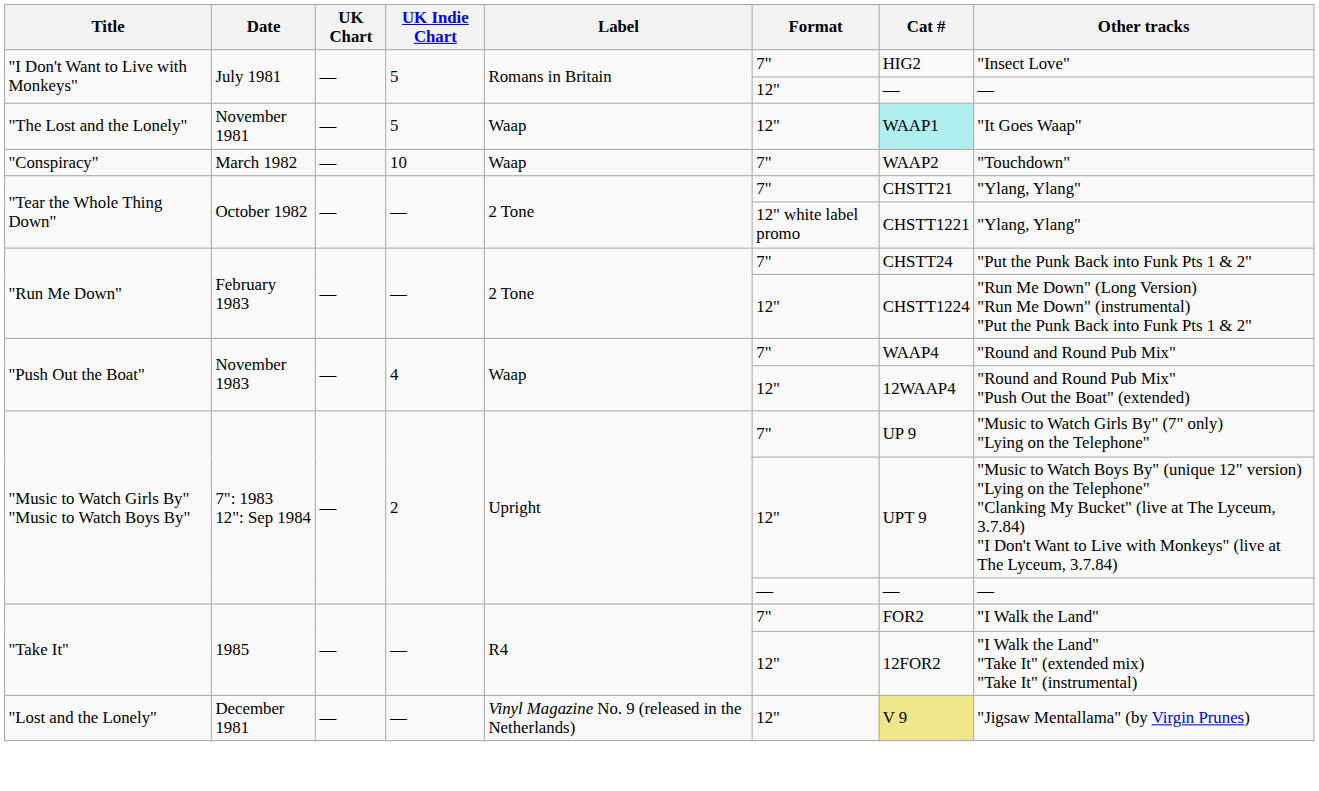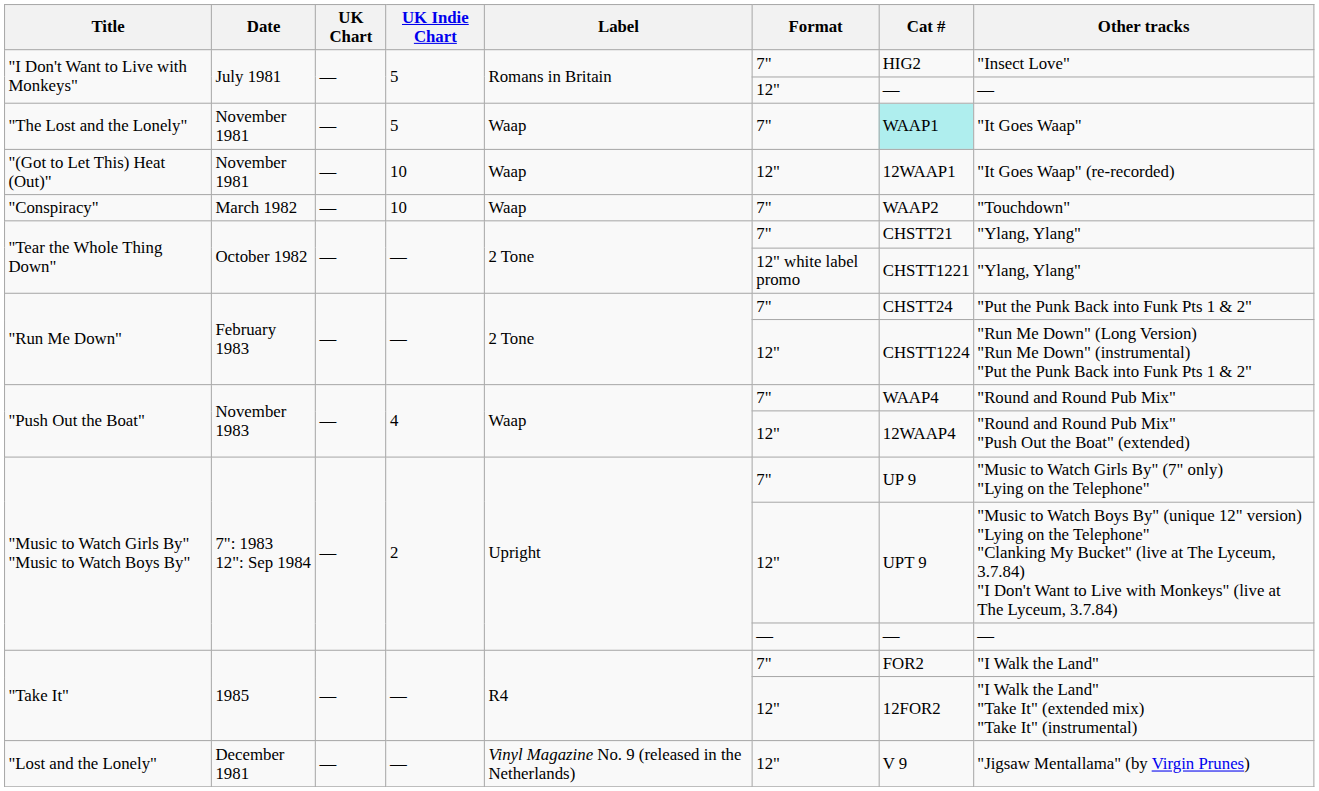"The Lost and the Lonely" | Format: 12" -> 7"
+ row: "(Got to Let This) Heat (Out)" | November 1981 | — | 10 | Waap | 12" | 12WAAP1 | "It Goes Waap" (re-recorded)
"Lost and the Lonely" | Cat #: khaki background -> no background
